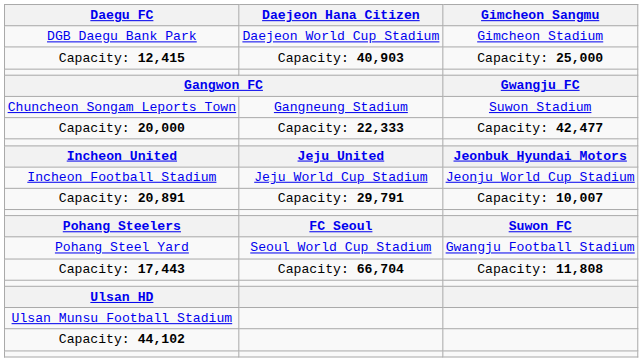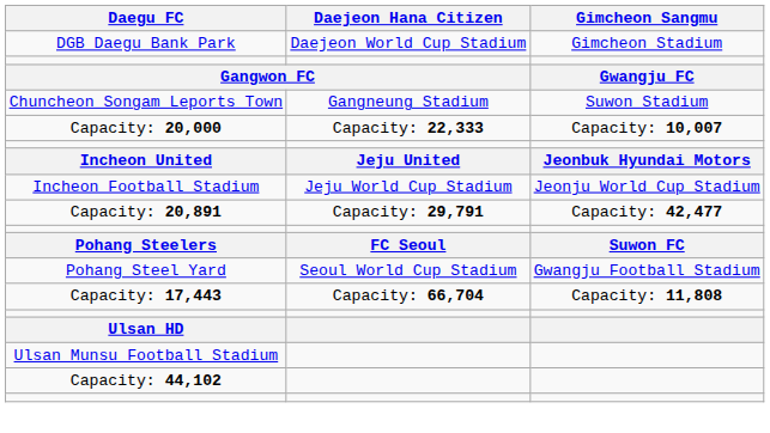- row: Capacity: 12,415 | Capacity: 40,903 | Capacity: 25,000
Capacity: 20,000 | Gimcheon Sangmu: Capacity: 42,477 -> Capacity: 10,007
Capacity: 20,891 | Gimcheon Sangmu: Capacity: 10,007 -> Capacity: 42,477
